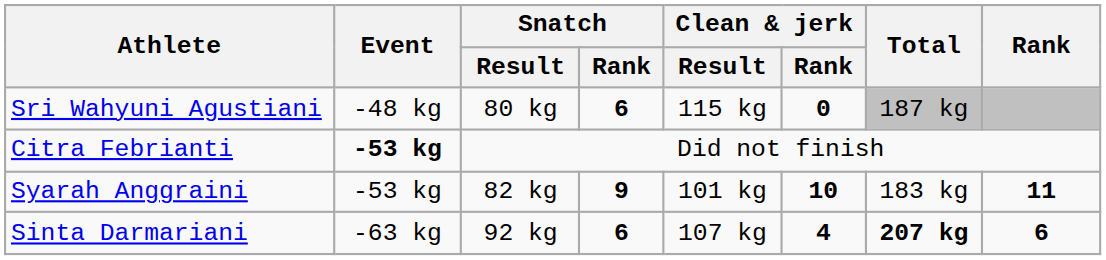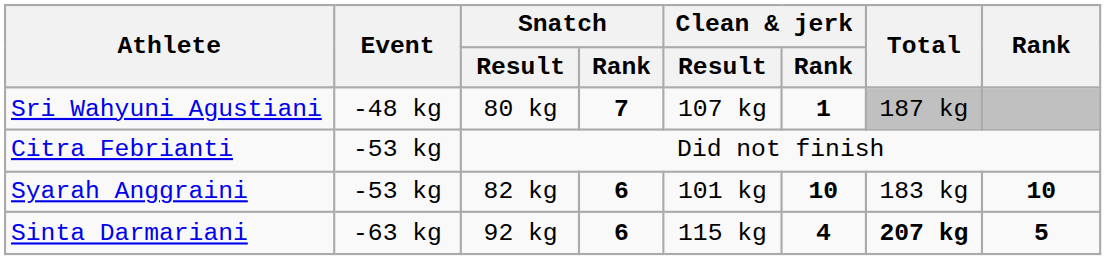Sri Wahyuni Agustiani | Snatch / Rank: 6 -> 7
Sri Wahyuni Agustiani | Clean & jerk / Result: 115 kg -> 107 kg
Sri Wahyuni Agustiani | Clean & jerk / Rank: 0 -> 1
Citra Febrianti | Event: bold -> normal
Syarah Anggraini | Snatch / Rank: 9 -> 6
Syarah Anggraini | Rank: 11 -> 10
Sinta Darmariani | Clean & jerk / Result: 107 kg -> 115 kg
Sinta Darmariani | Rank: 6 -> 5
